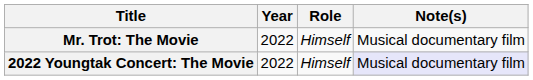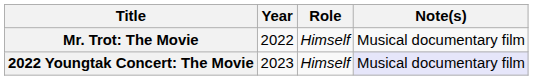2022 Youngtak Concert: The Movie | Year: 2022 -> 2023
